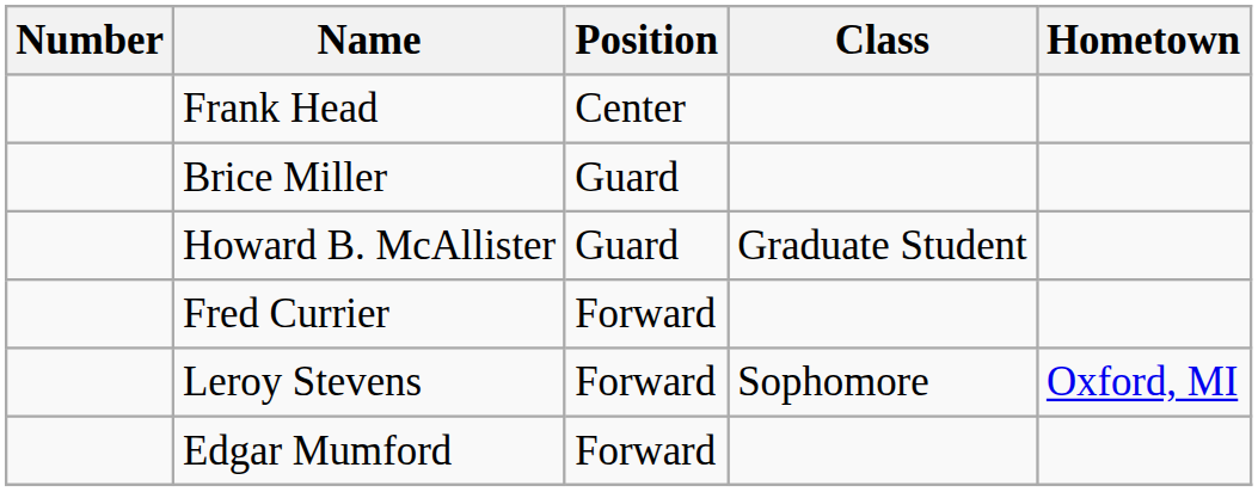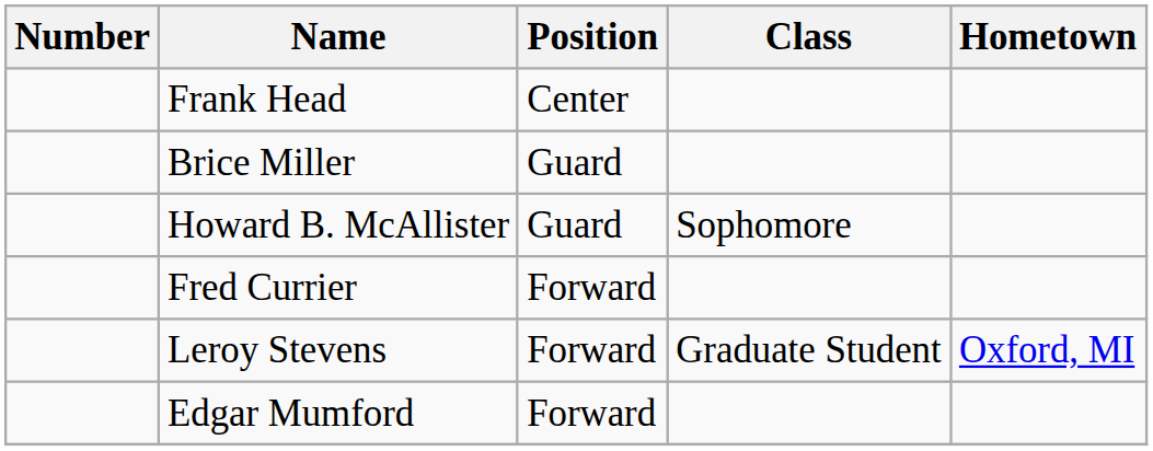Howard B. McAllister | Class: Graduate Student -> Sophomore
Leroy Stevens | Class: Sophomore -> Graduate Student
